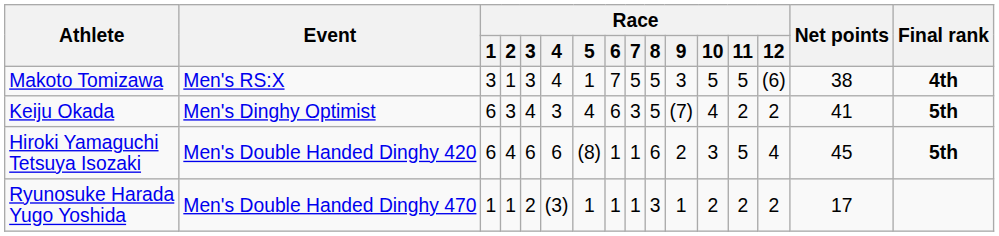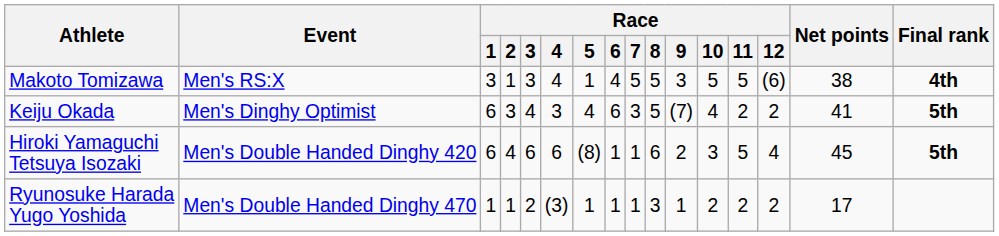Makoto Tomizawa | Race / 6: 7 -> 4
